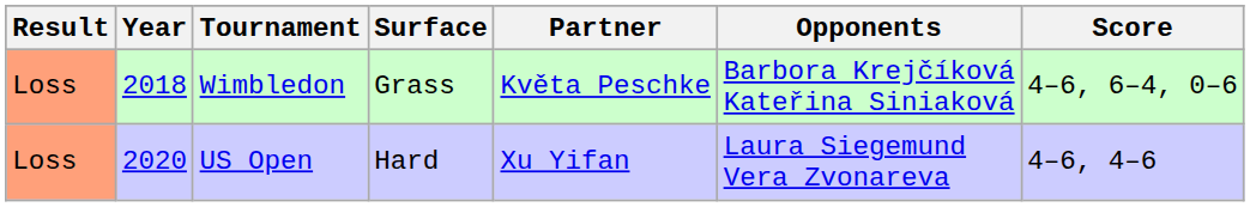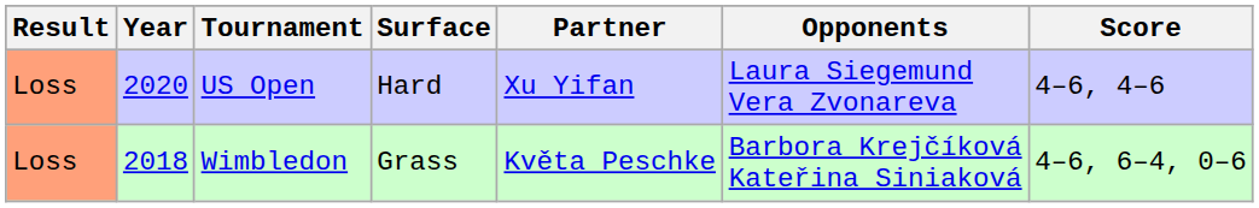rows swapped: Wimbledon <-> US Open
